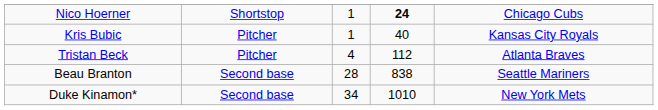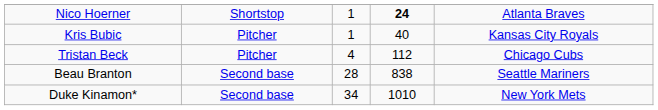Nico Hoerner | column 5: Chicago Cubs -> Atlanta Braves
Tristan Beck | column 5: Atlanta Braves -> Chicago Cubs
